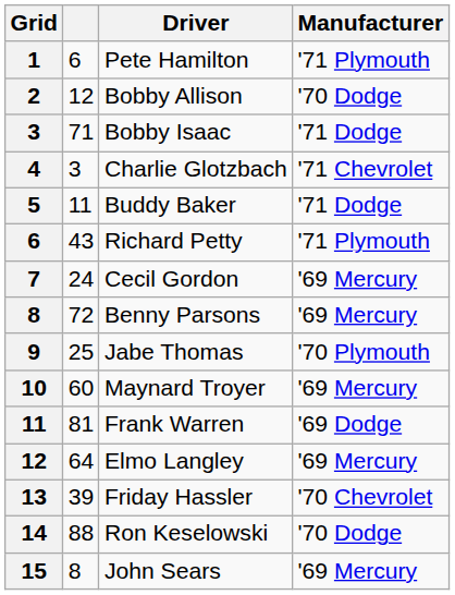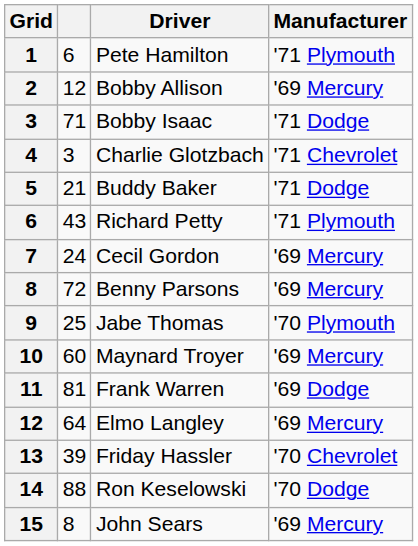Bobby Allison | Manufacturer: '70 Dodge -> '69 Mercury
Buddy Baker | column 2: 11 -> 21
